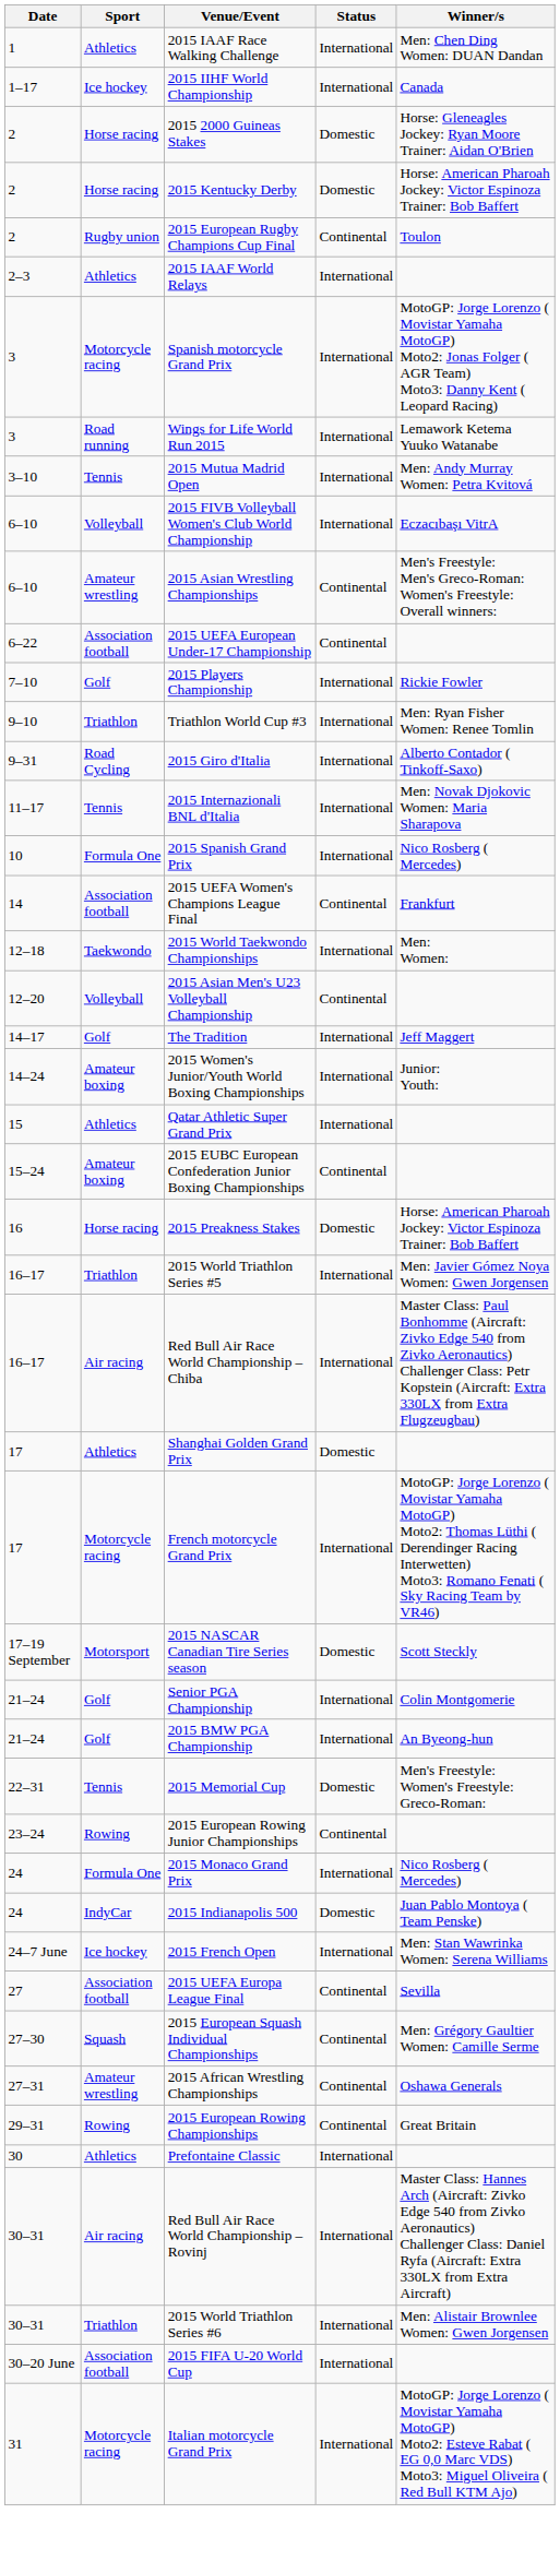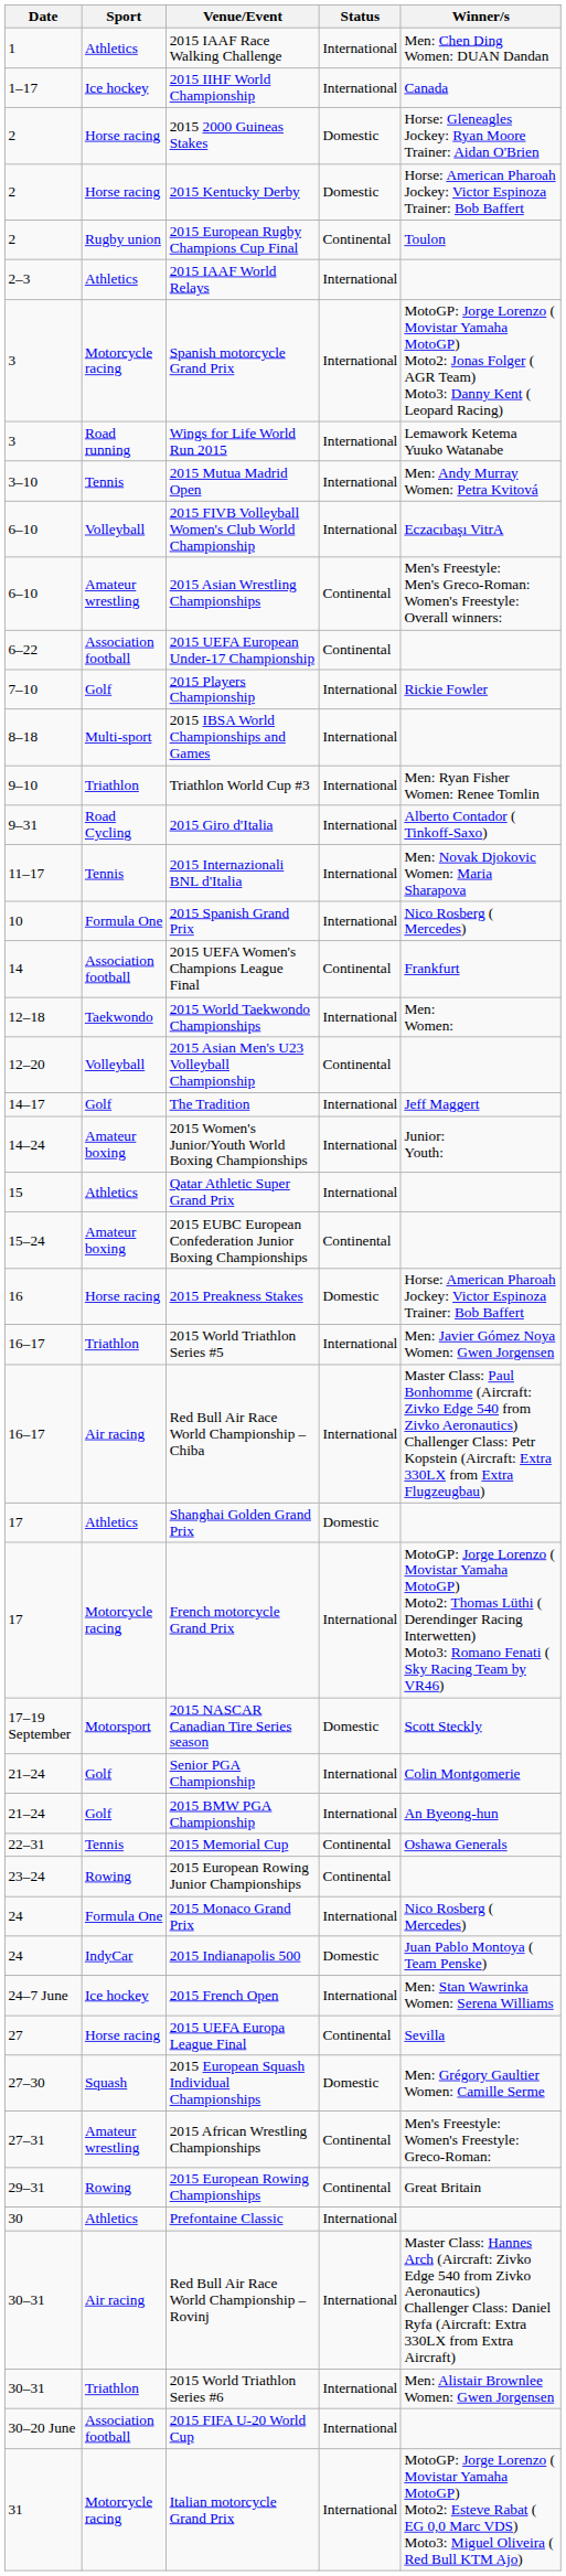+ row: 8–18 | Multi-sport | 2015 IBSA World Championships and Games | International
2015 Memorial Cup | Status: Domestic -> Continental
2015 Memorial Cup | Winner/s: Men's Freestyle: Women's Freestyle: Greco-Roman: -> Oshawa Generals
2015 UEFA Europa League Final | Sport: Association football -> Horse racing
2015 European Squash Individual Championships | Status: Continental -> Domestic
2015 African Wrestling Championships | Winner/s: Oshawa Generals -> Men's Freestyle: Women's Freestyle: Greco-Roman:
